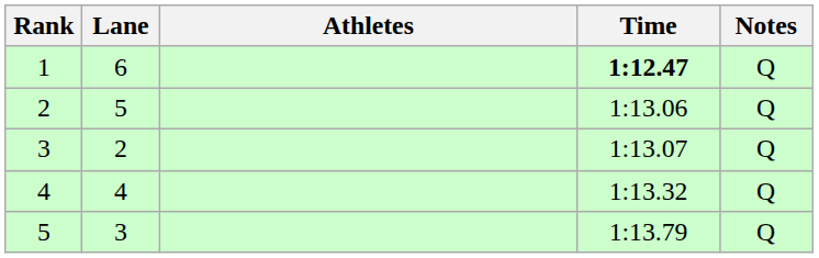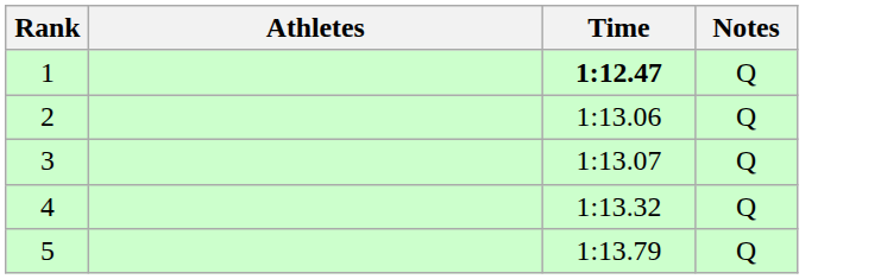- column: Lane | 6 | 5 | 2 | 4 | 3
